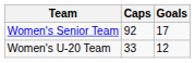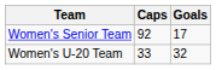Women's U-20 Team | Goals: 12 -> 32
